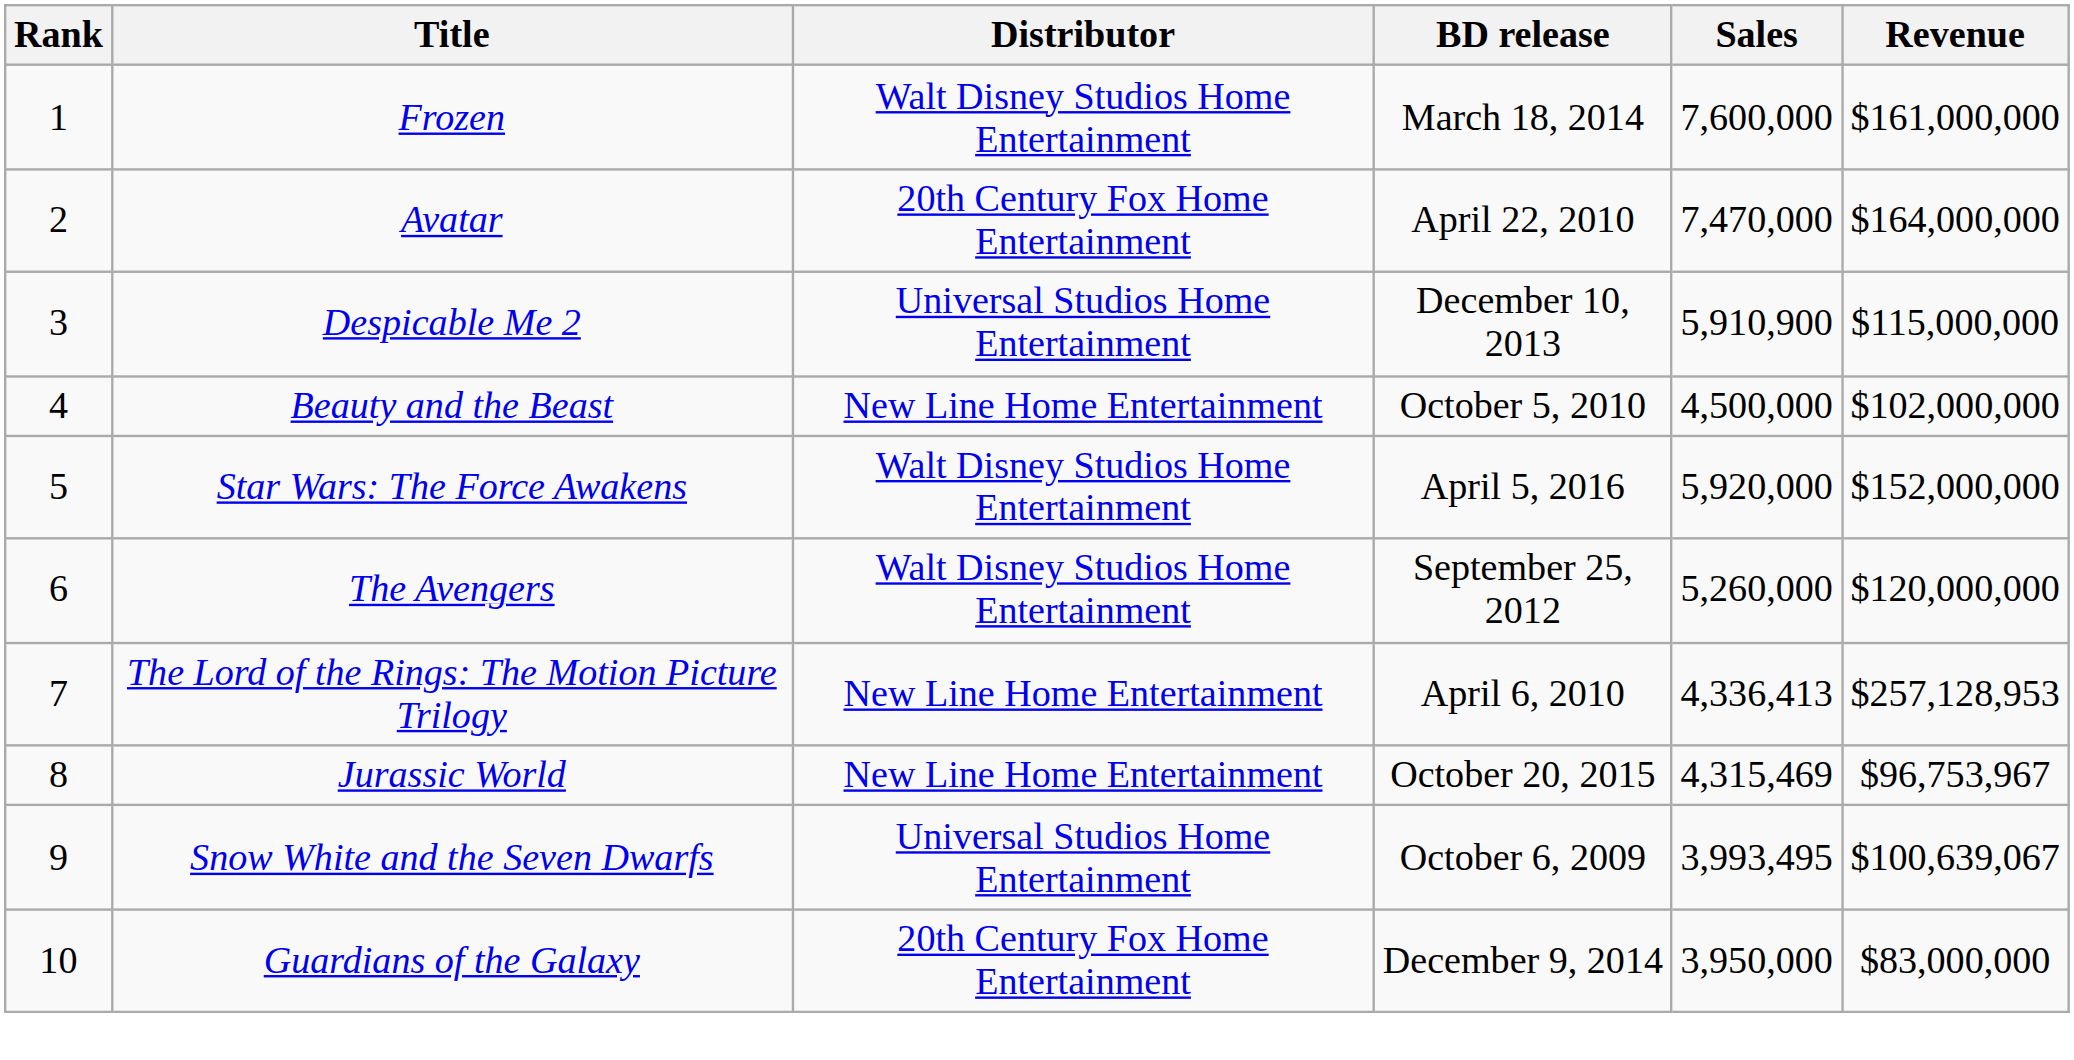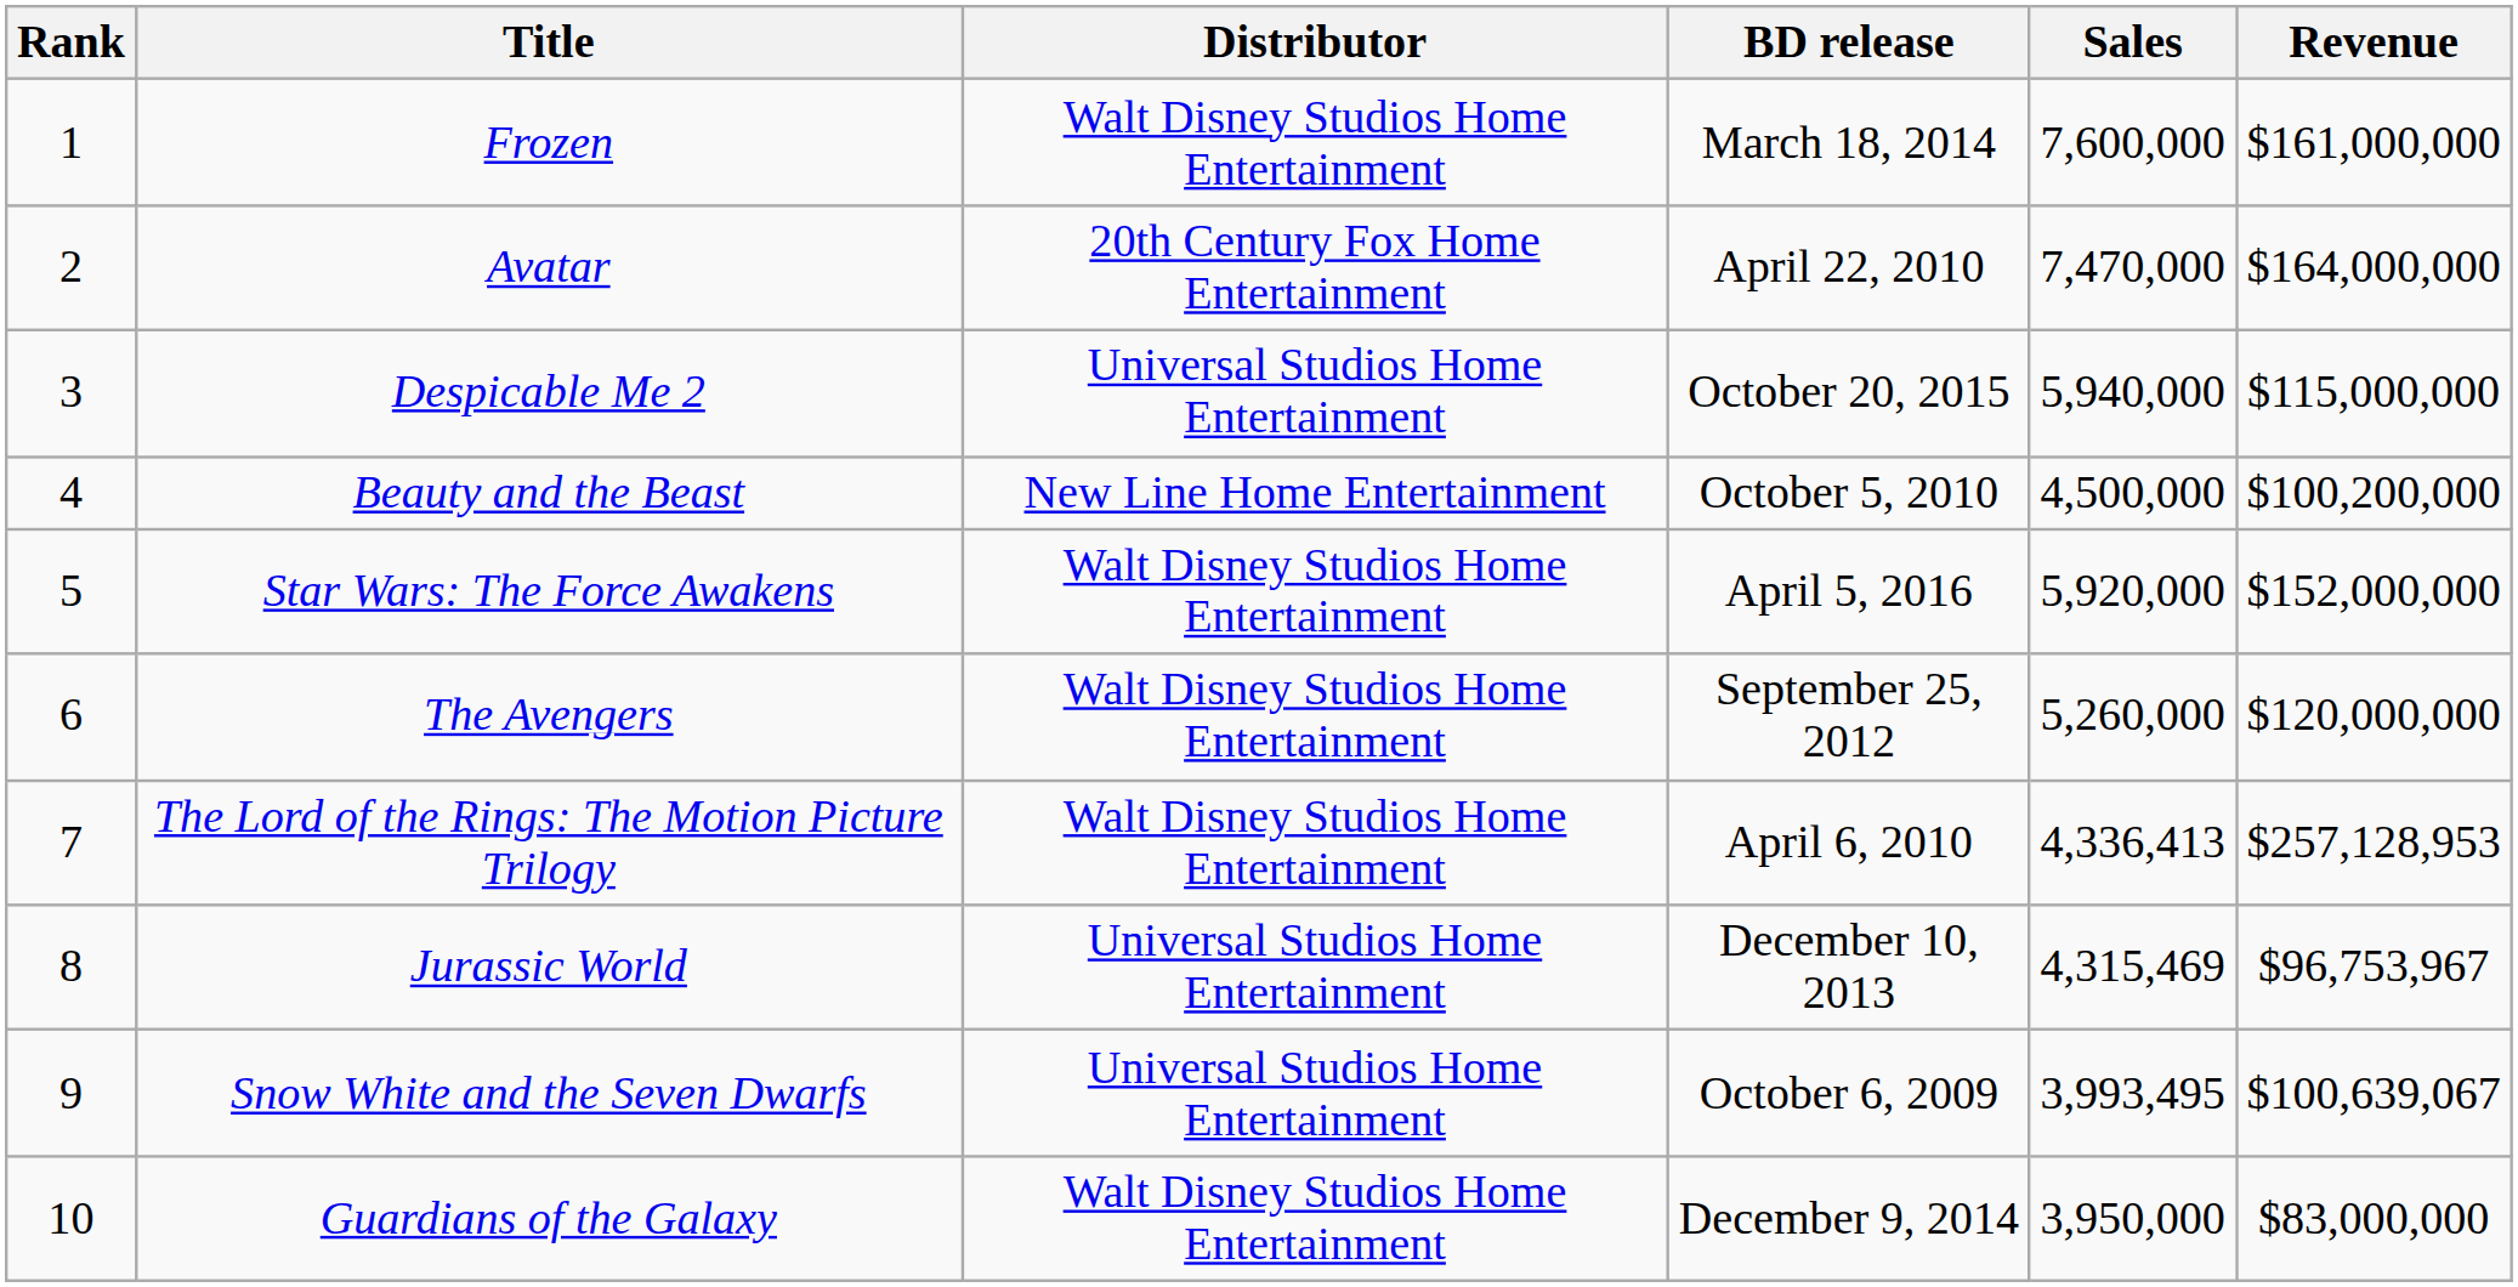Despicable Me 2 | BD release: December 10, 2013 -> October 20, 2015
Despicable Me 2 | Sales: 5,910,900 -> 5,940,000
Beauty and the Beast | Revenue: $102,000,000 -> $100,200,000
The Lord of the Rings: The Motion Picture Trilogy | Distributor: New Line Home Entertainment -> Walt Disney Studios Home Entertainment
Jurassic World | Distributor: New Line Home Entertainment -> Universal Studios Home Entertainment
Jurassic World | BD release: October 20, 2015 -> December 10, 2013
Guardians of the Galaxy | Distributor: 20th Century Fox Home Entertainment -> Walt Disney Studios Home Entertainment
